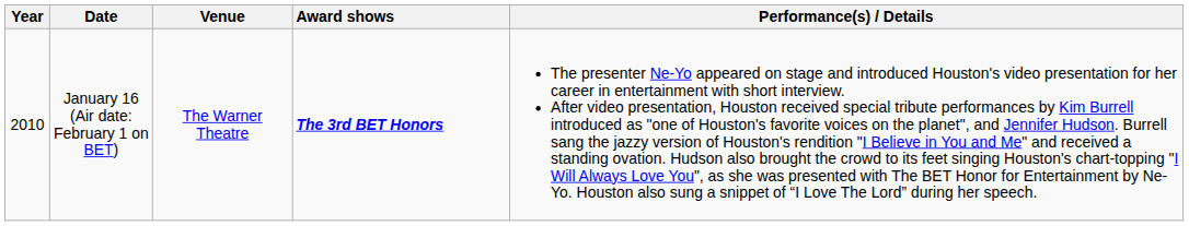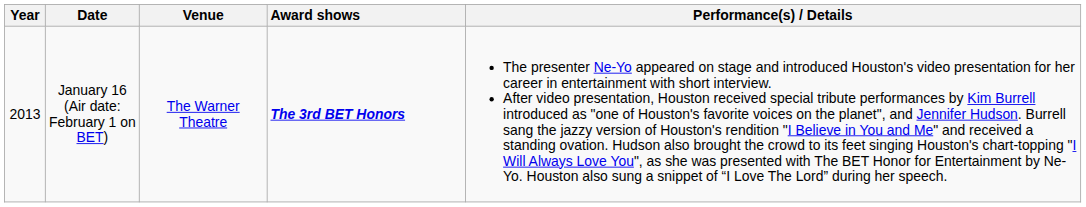January 16 (Air date: February 1 on BET) | Year: 2010 -> 2013
